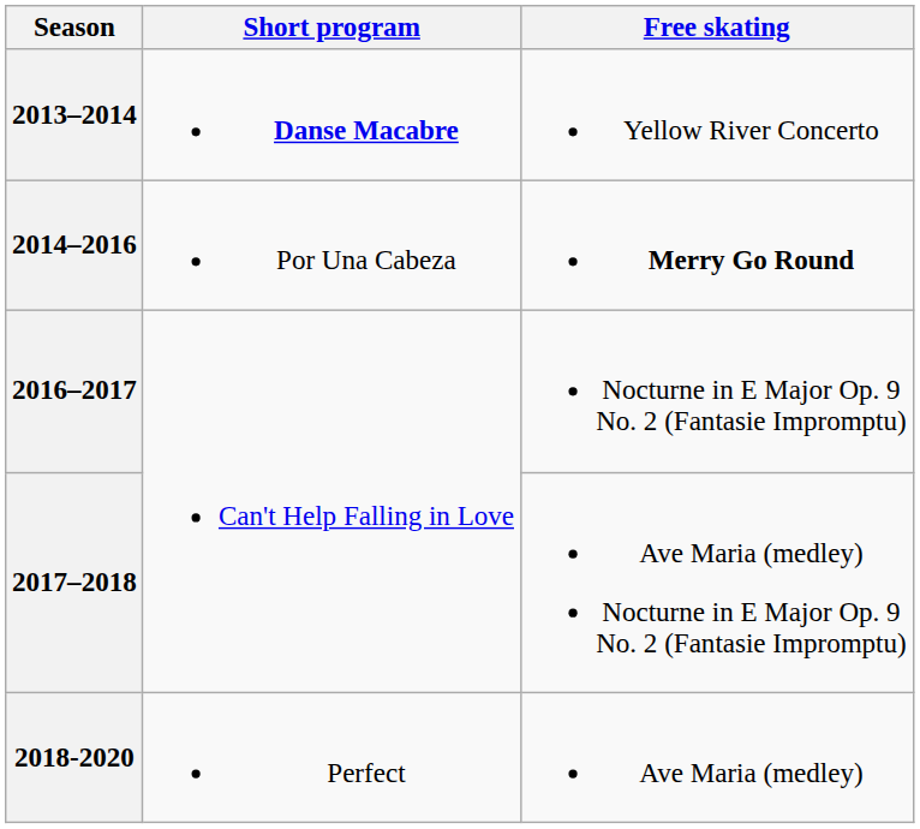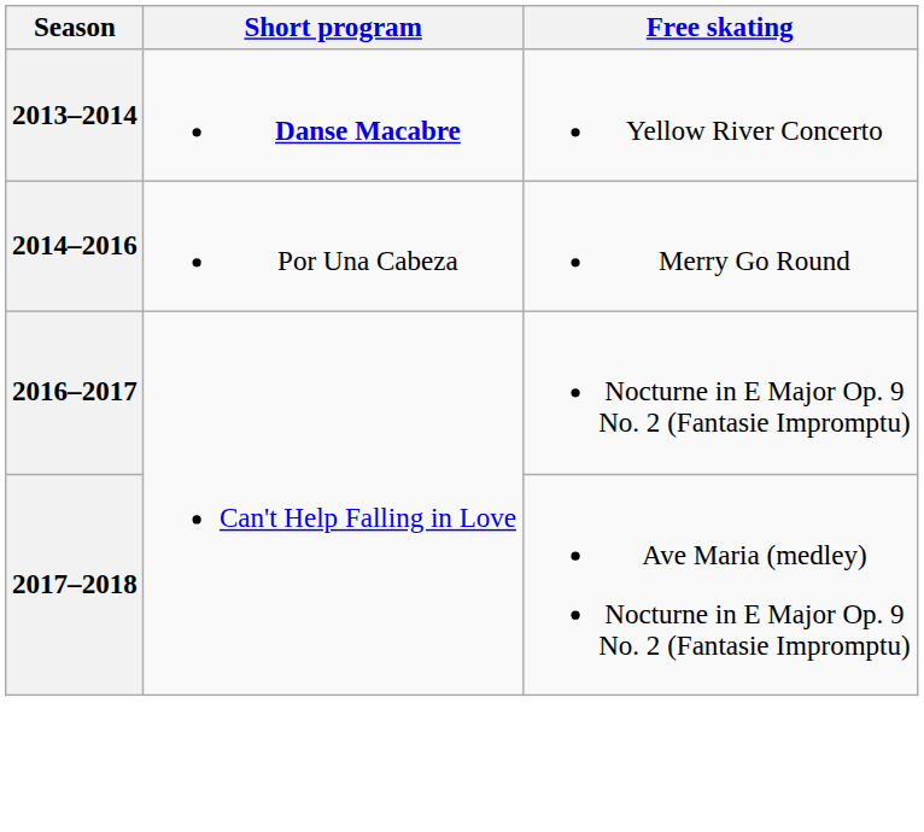2014–2016 | Free skating: bold -> normal
- row: 2018-2020 | Perfect | Ave Maria (medley)
